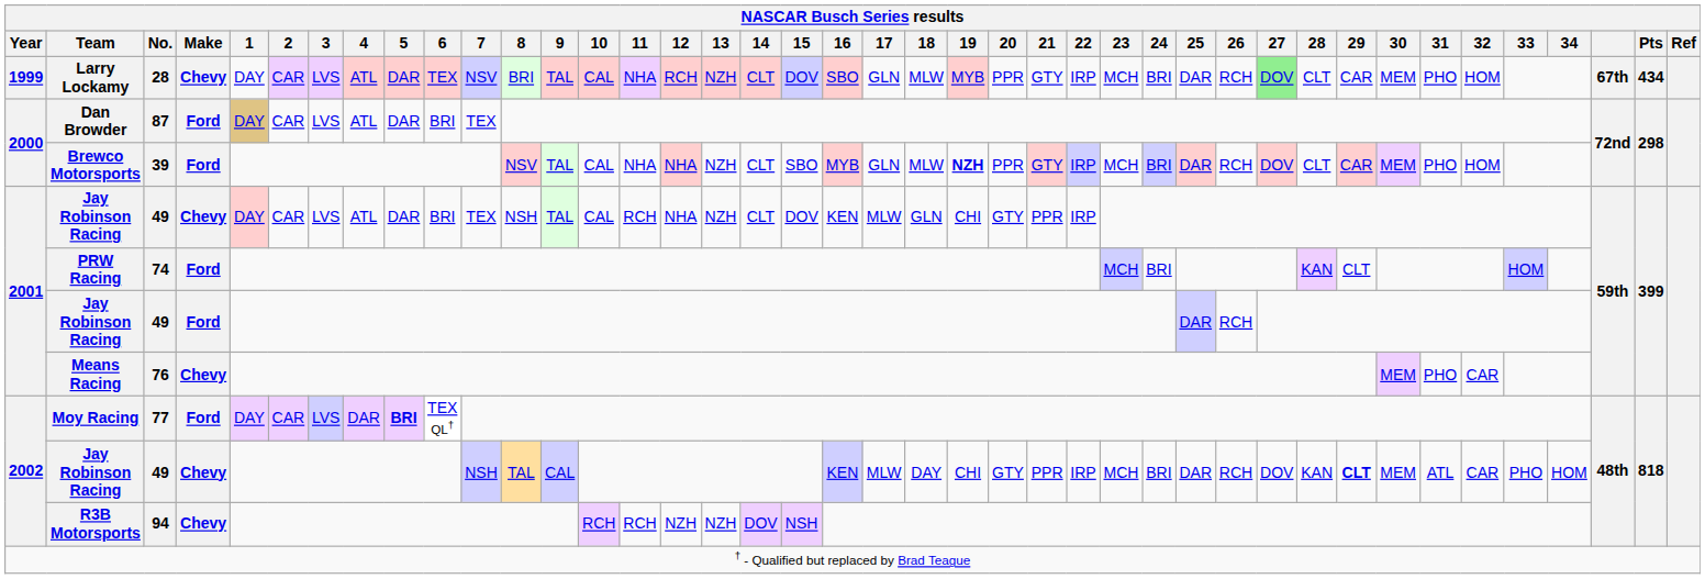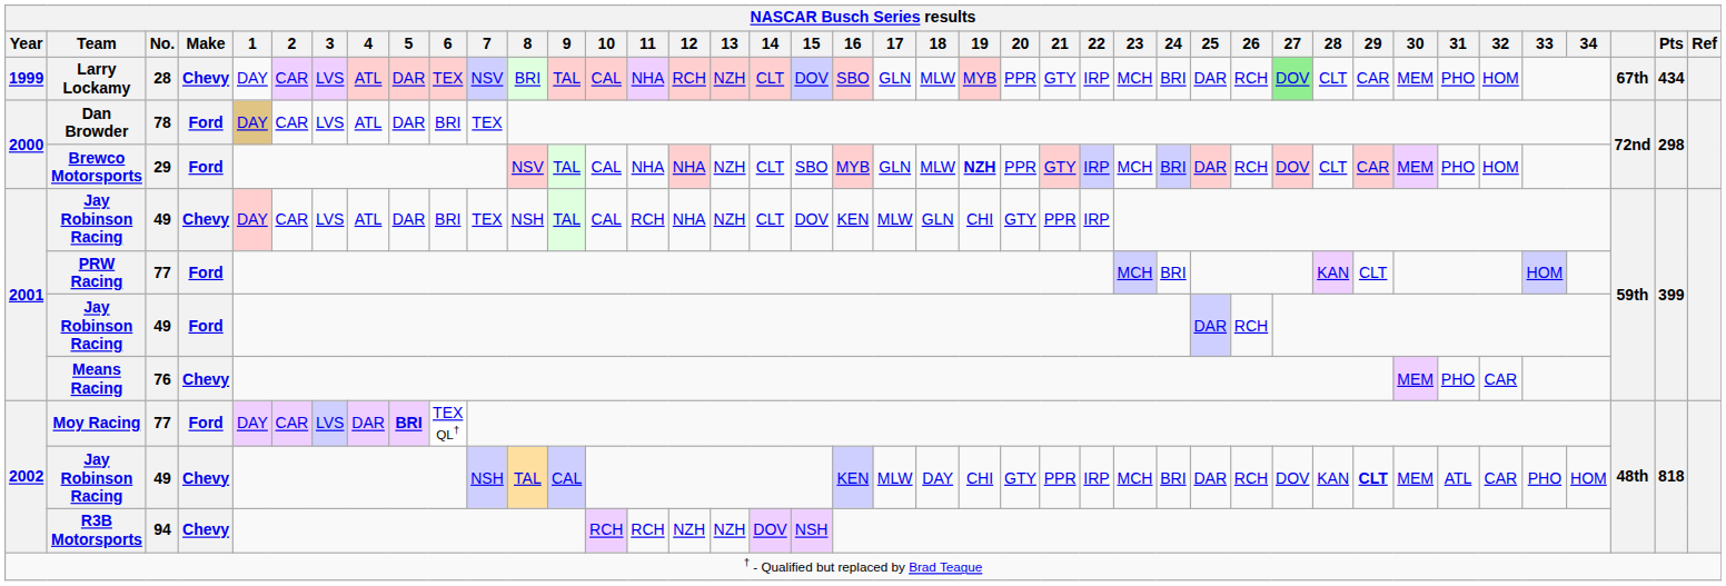Dan Browder | No.: 87 -> 78
Brewco Motorsports | No.: 39 -> 29
PRW Racing | No.: 74 -> 77
